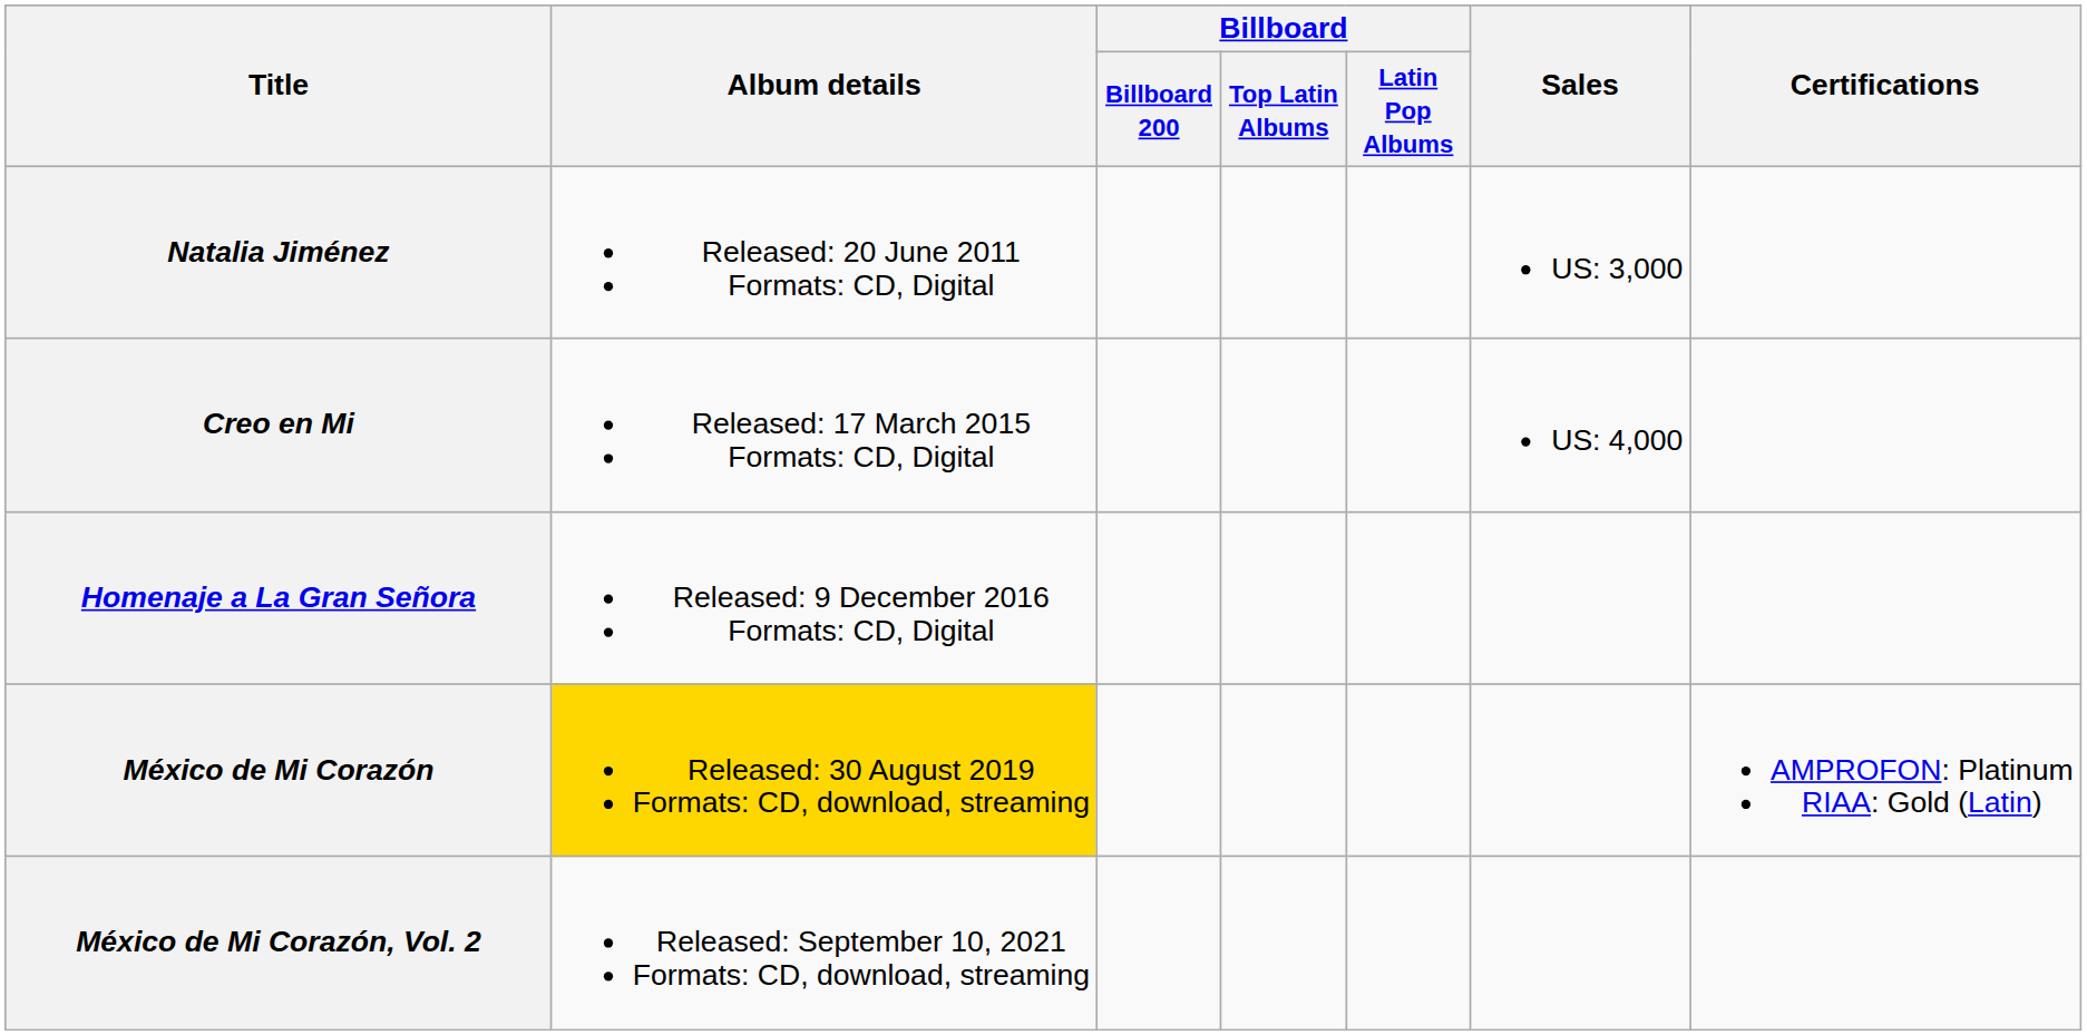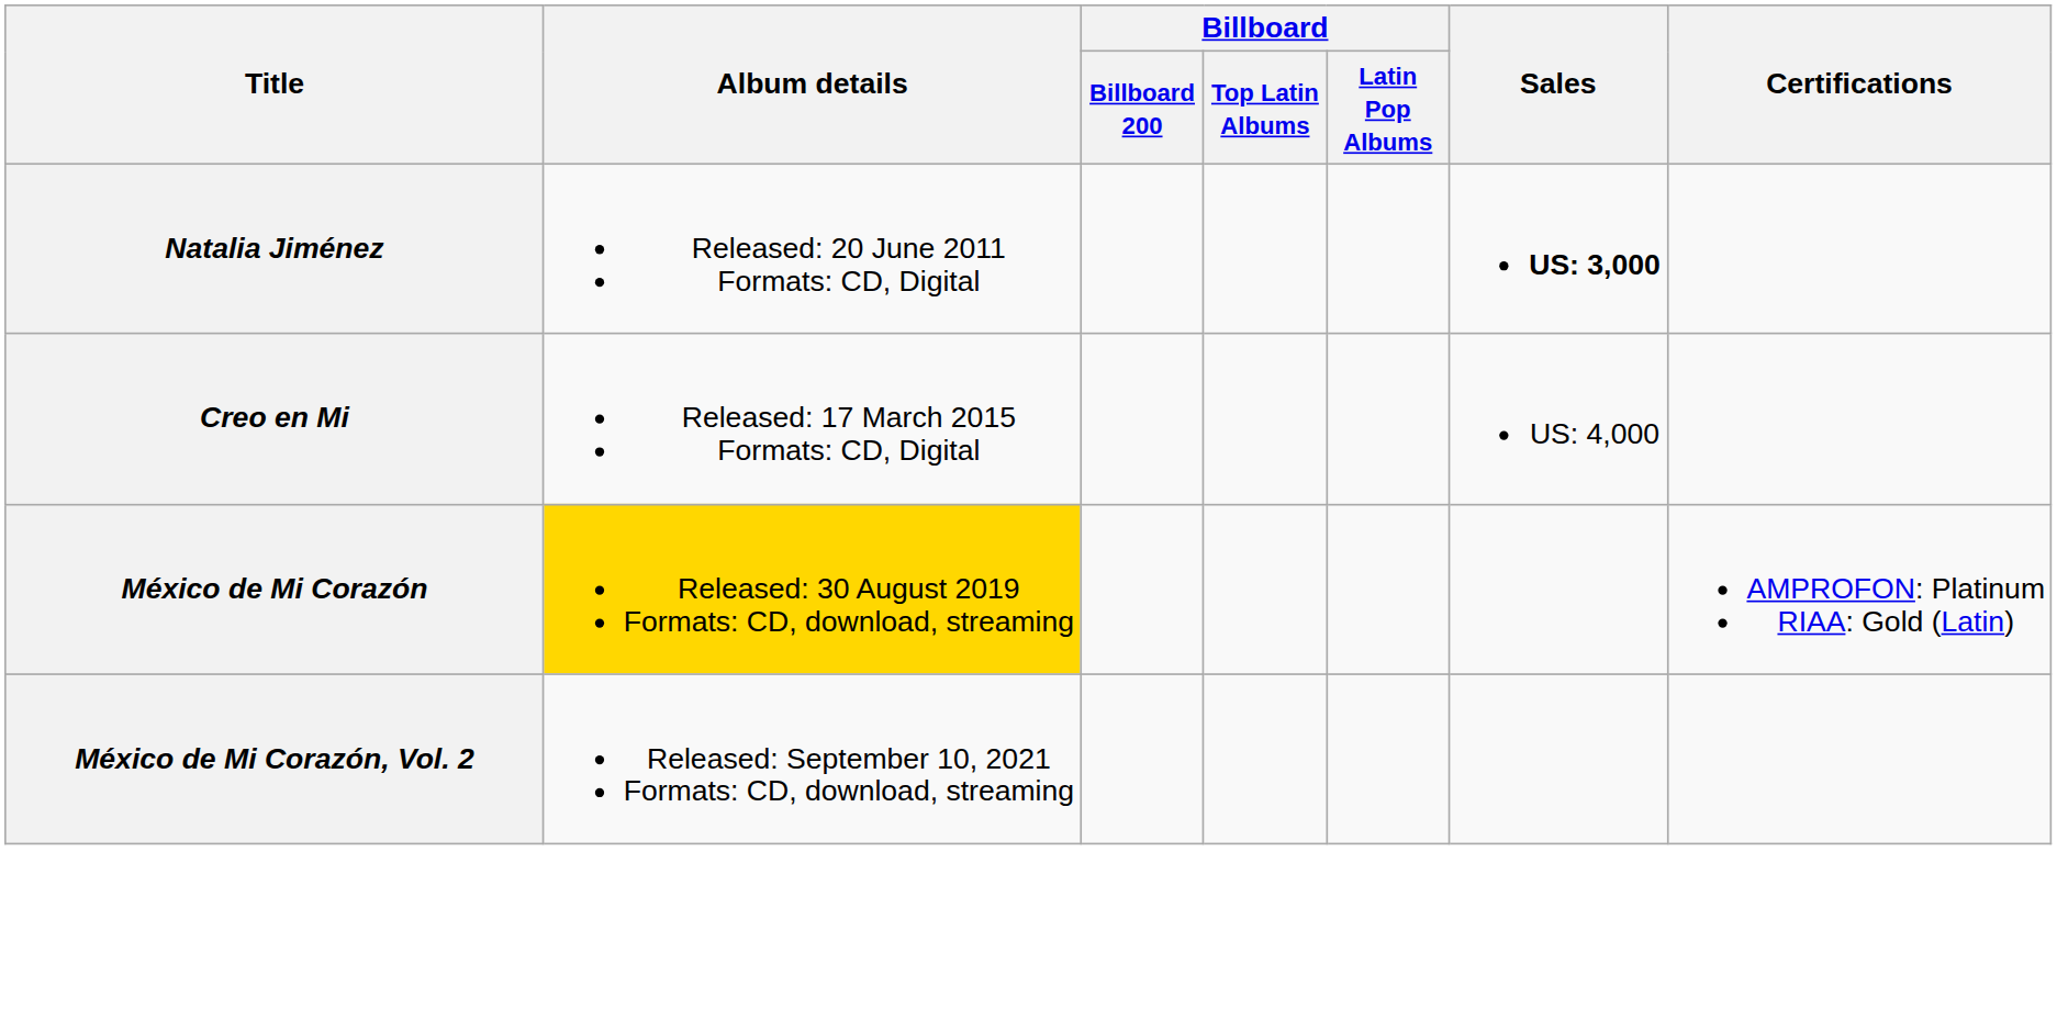Natalia Jiménez | Sales: normal -> bold
- row: Homenaje a La Gran Señora | Released: 9 December 2016 Formats: CD, Digital
